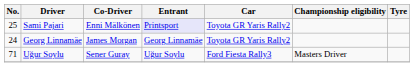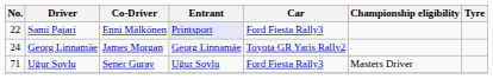Sami Pajari | No.: 25 -> 22
Sami Pajari | Car: Toyota GR Yaris Rally2 -> Ford Fiesta Rally3
